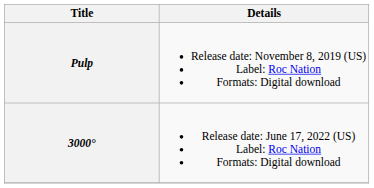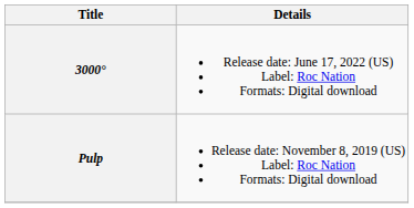rows swapped: Pulp <-> 3000°
